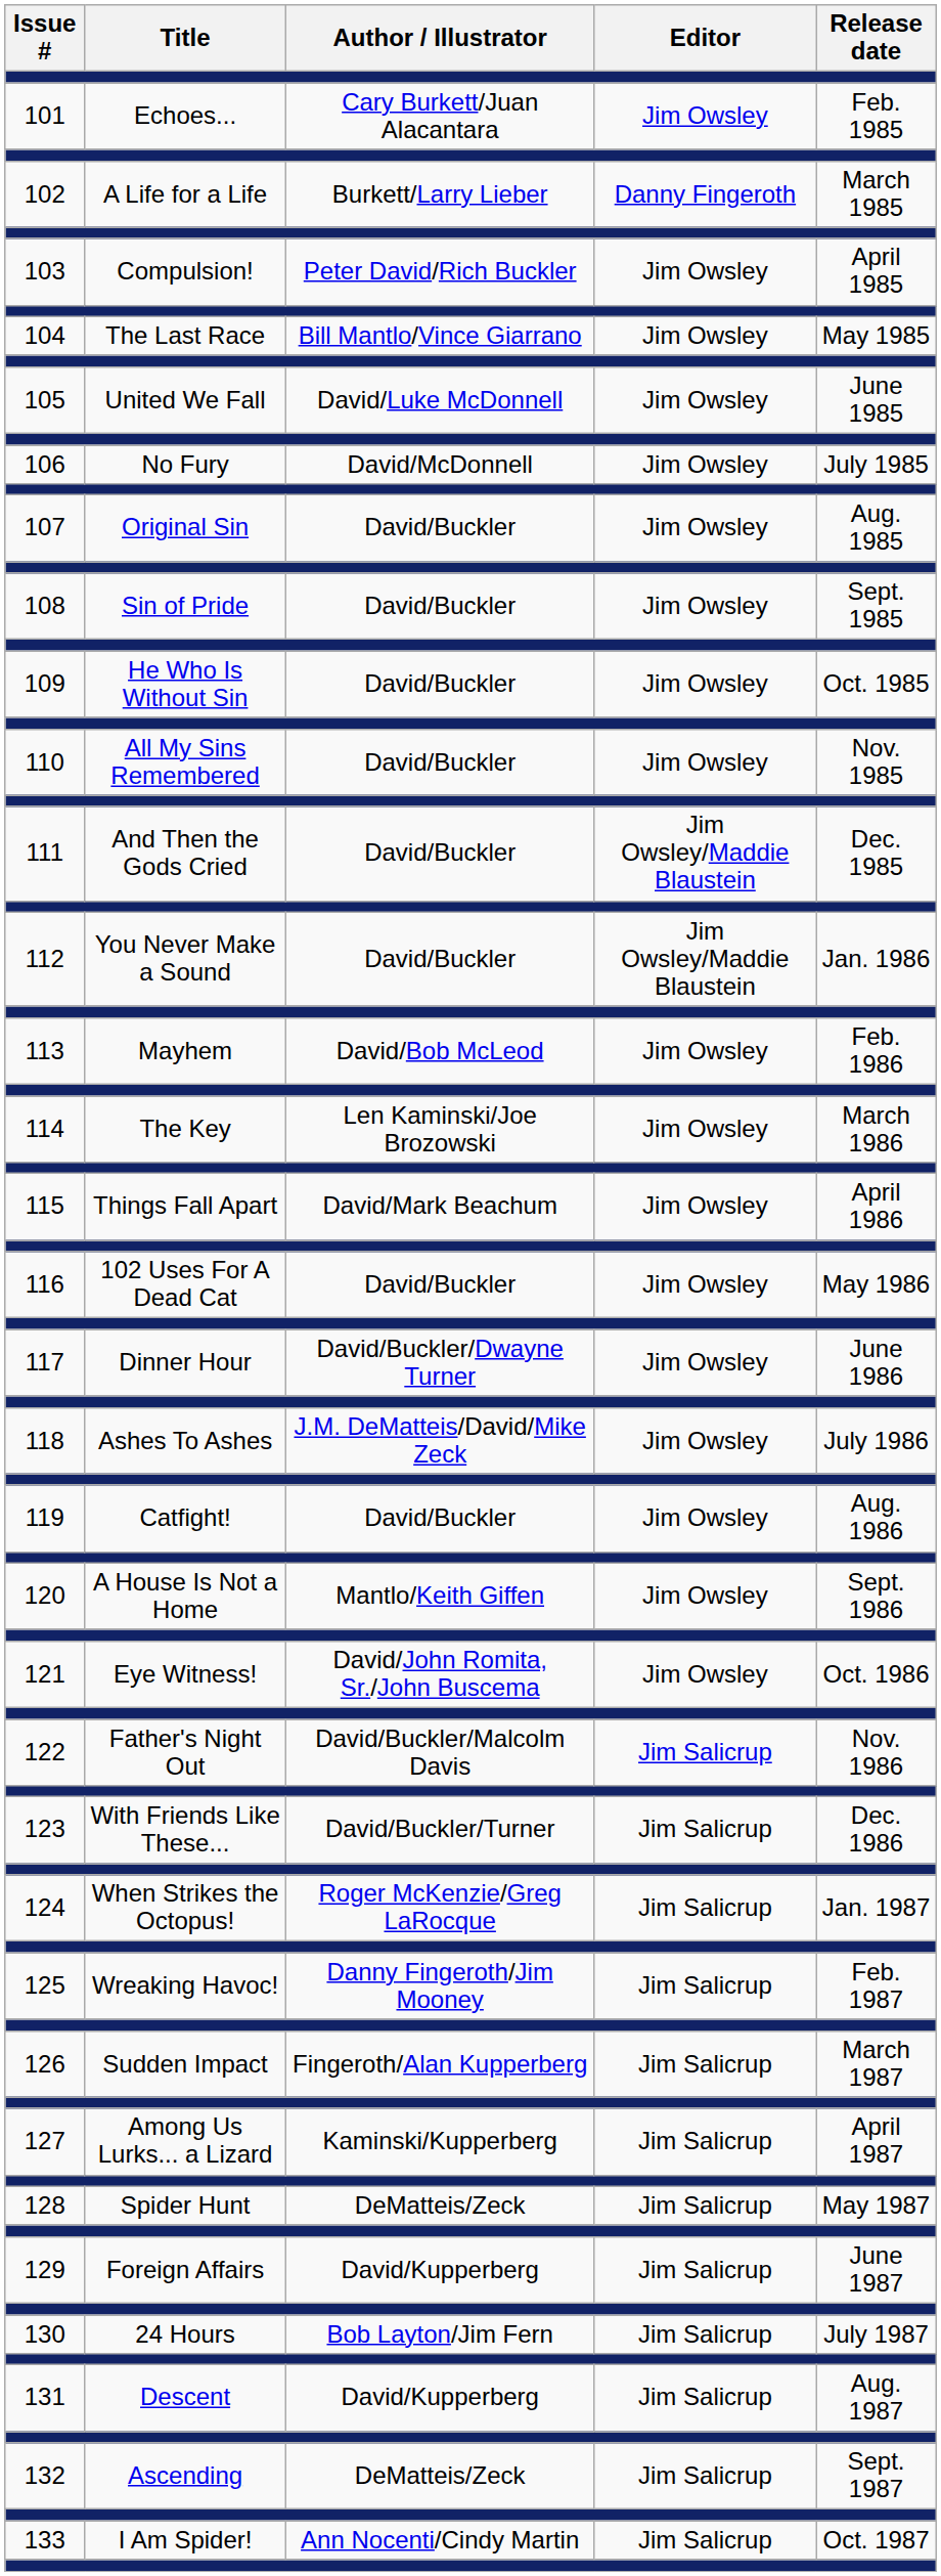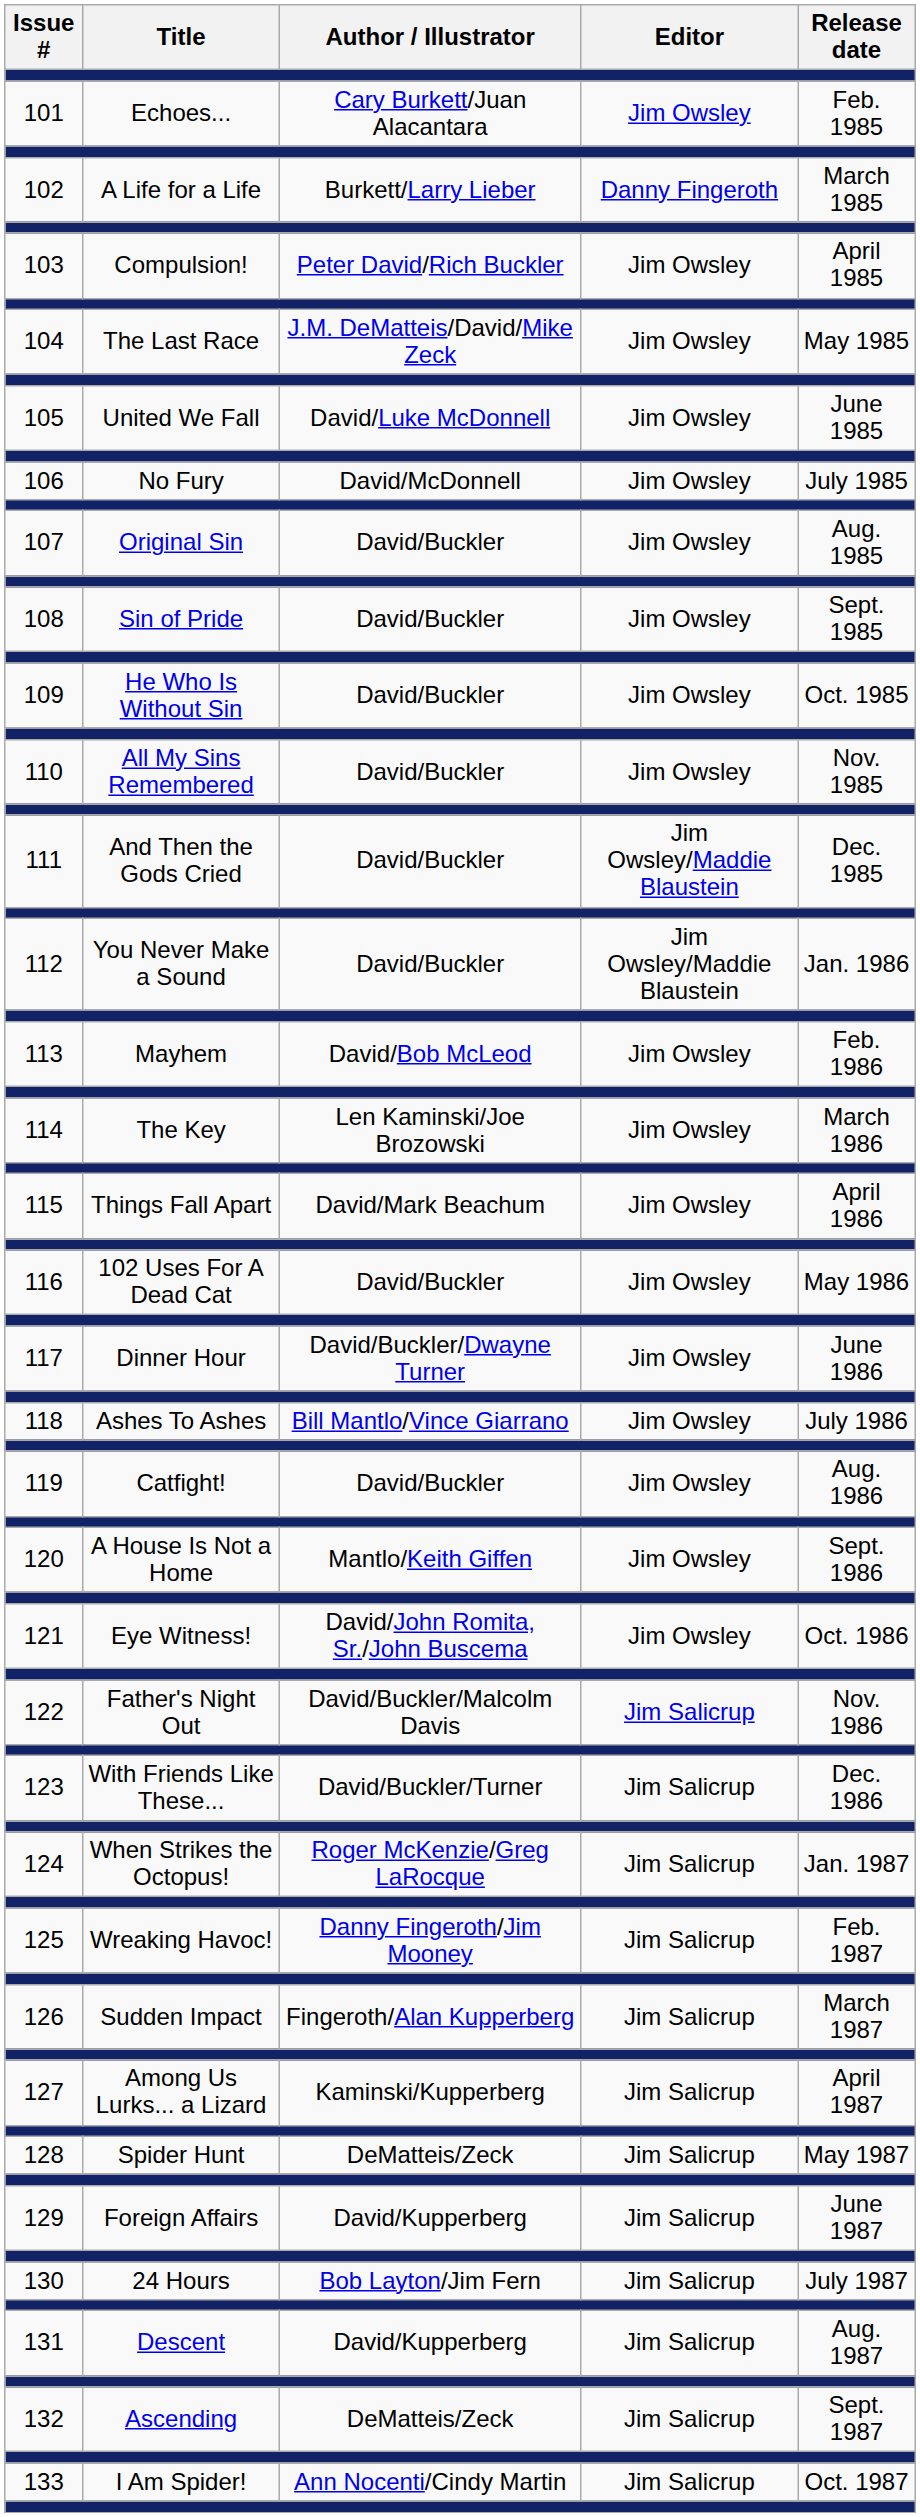104 | Author / Illustrator: Bill Mantlo/Vince Giarrano -> J.M. DeMatteis/David/Mike Zeck
118 | Author / Illustrator: J.M. DeMatteis/David/Mike Zeck -> Bill Mantlo/Vince Giarrano
